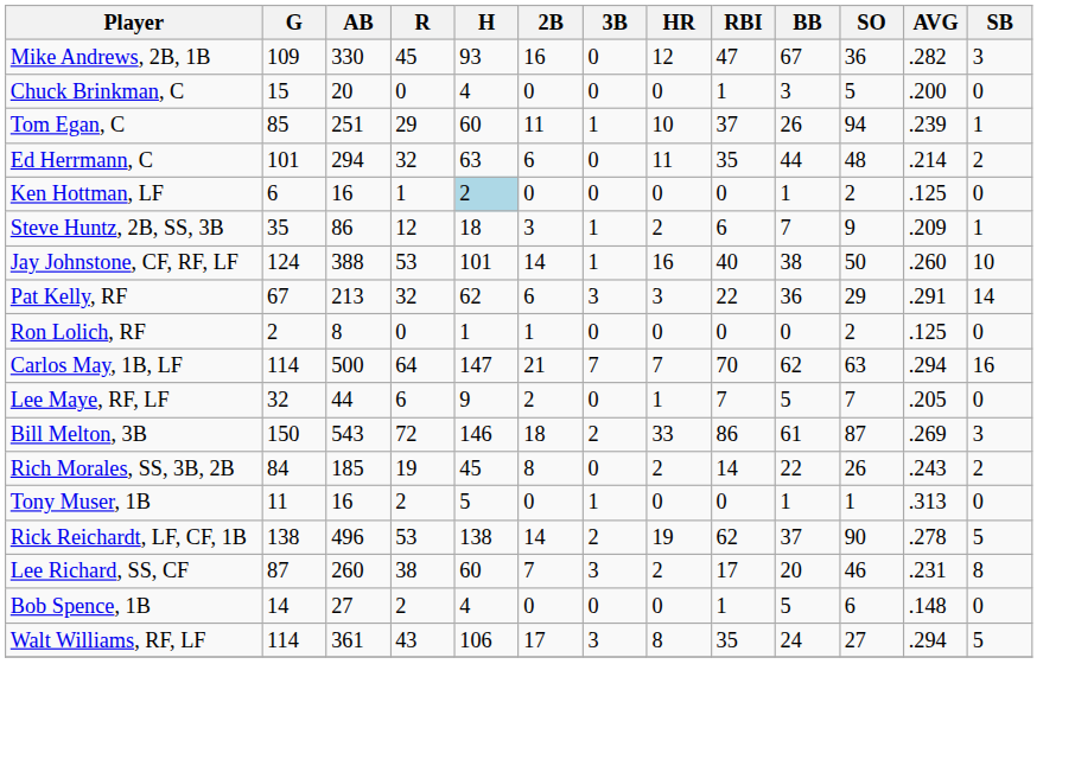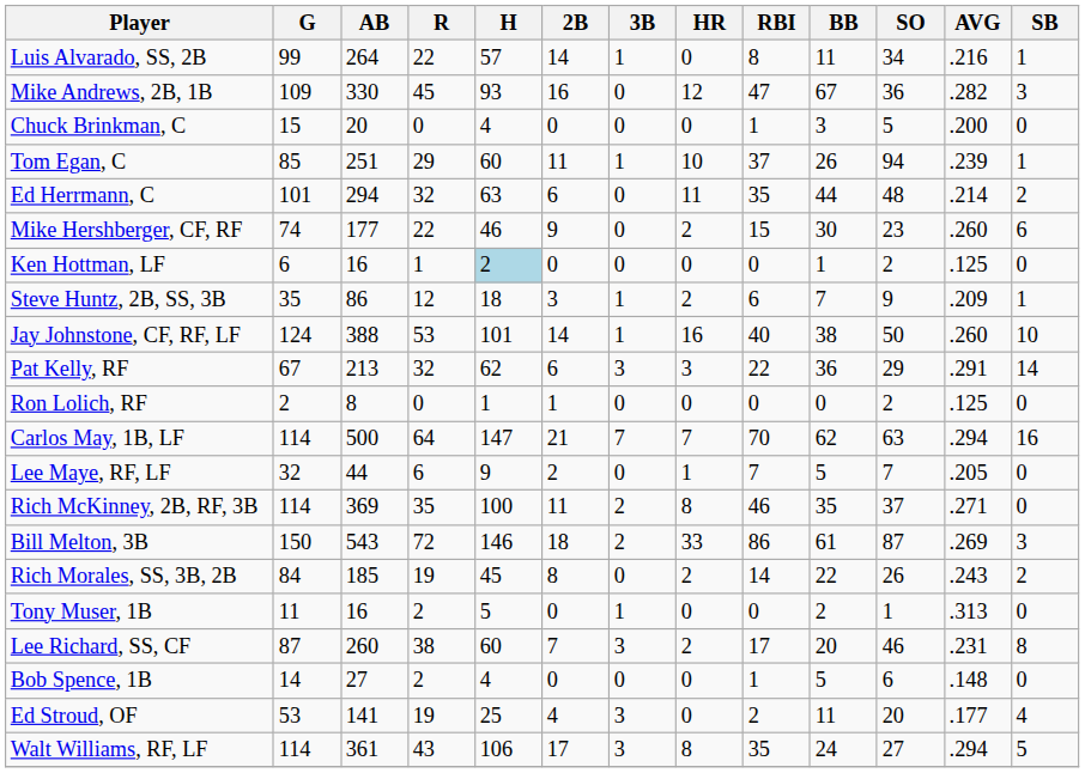+ row: Luis Alvarado, SS, 2B | 99 | 264 | 22 | 57 | 14 | 1 | 0 | 8 | 11 | 34 | .216 | 1
+ row: Mike Hershberger, CF, RF | 74 | 177 | 22 | 46 | 9 | 0 | 2 | 15 | 30 | 23 | .260 | 6
+ row: Rich McKinney, 2B, RF, 3B | 114 | 369 | 35 | 100 | 11 | 2 | 8 | 46 | 35 | 37 | .271 | 0
Tony Muser, 1B | BB: 1 -> 2
- row: Rick Reichardt, LF, CF, 1B | 138 | 496 | 53 | 138 | 14 | 2 | 19 | 62 | 37 | 90 | .278 | 5
+ row: Ed Stroud, OF | 53 | 141 | 19 | 25 | 4 | 3 | 0 | 2 | 11 | 20 | .177 | 4
